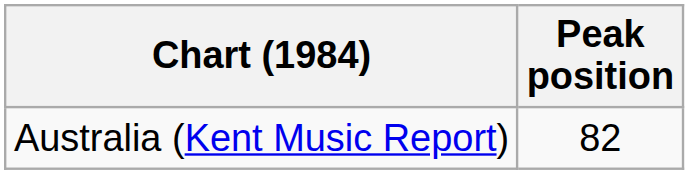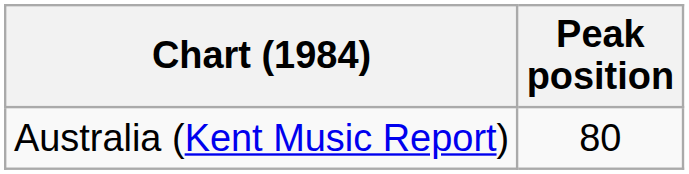Australia (Kent Music Report) | Peak position: 82 -> 80
